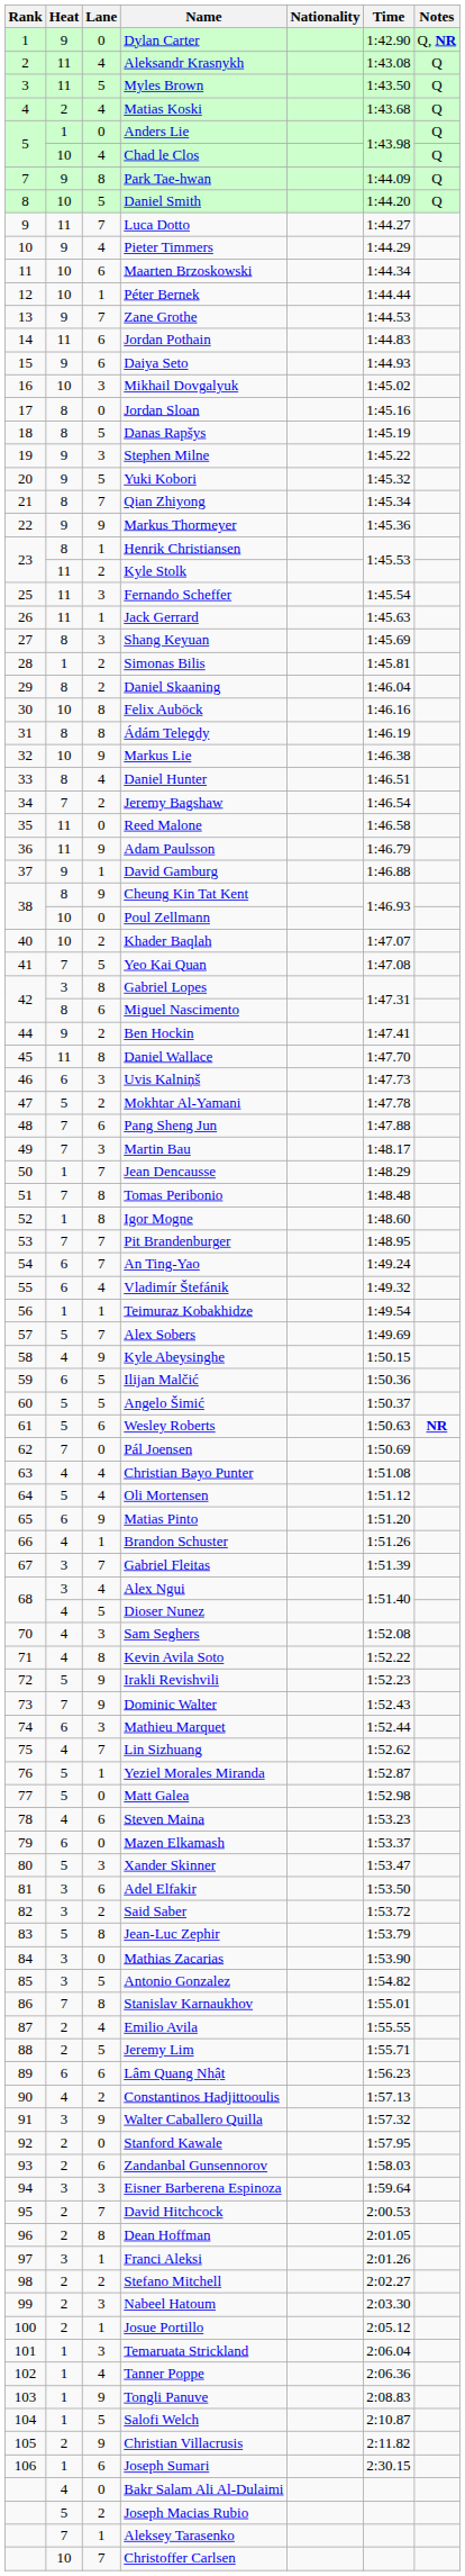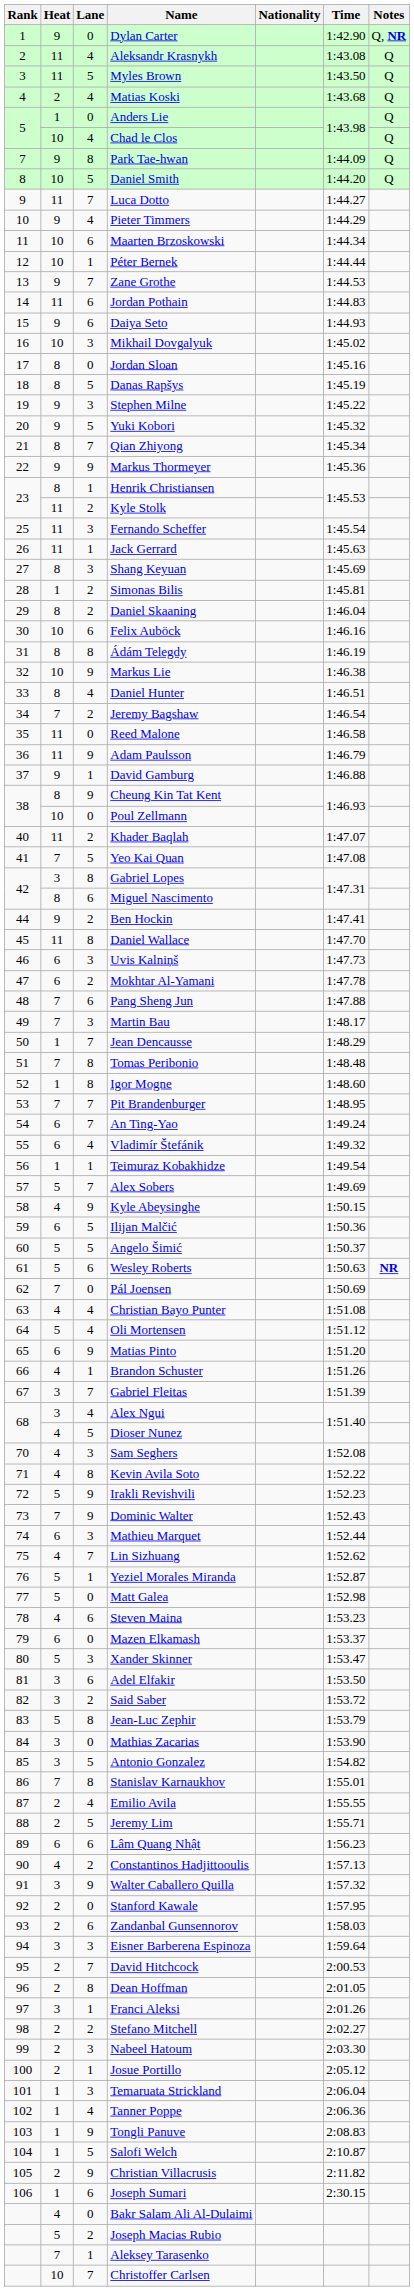Felix Auböck | Lane: 8 -> 6
Khader Baqlah | Heat: 10 -> 11
Mokhtar Al-Yamani | Heat: 5 -> 6
